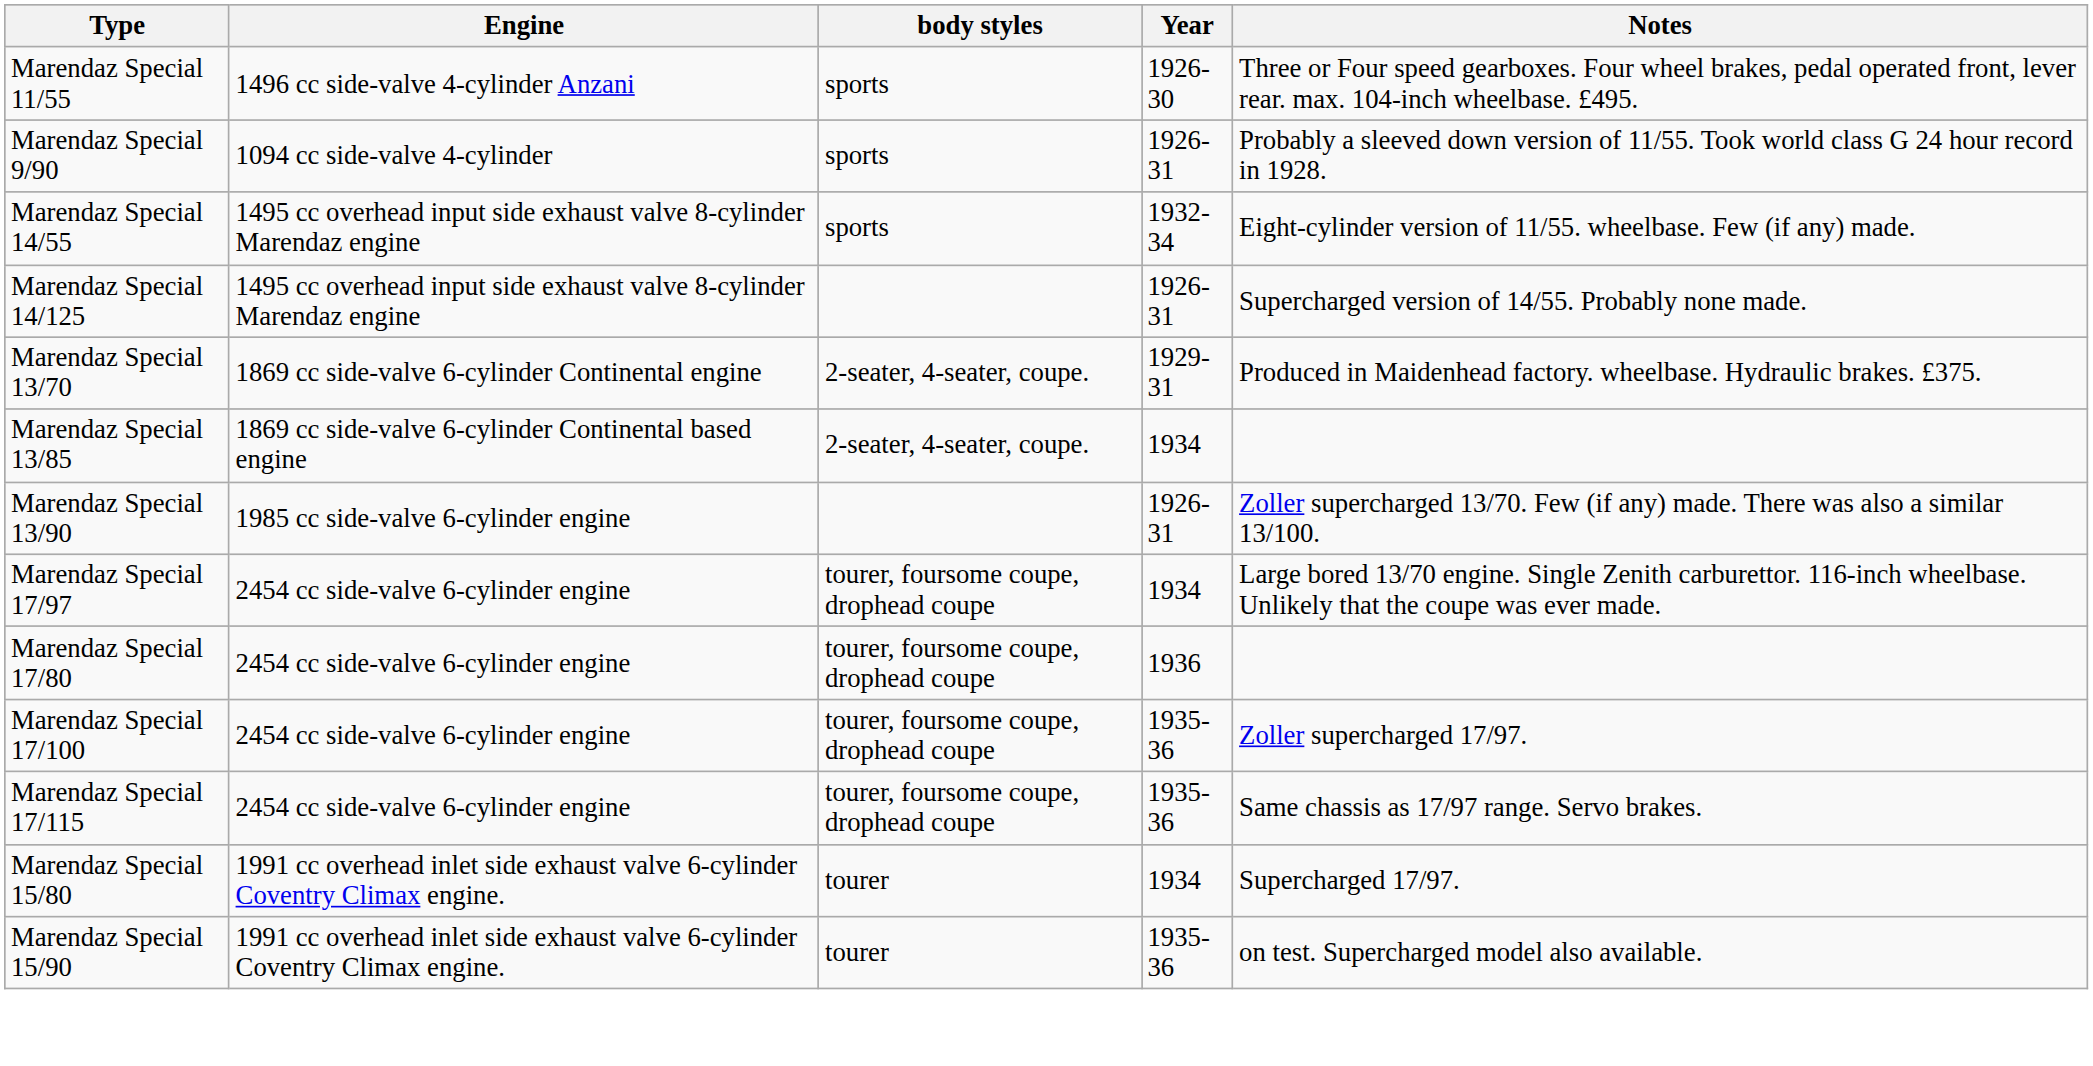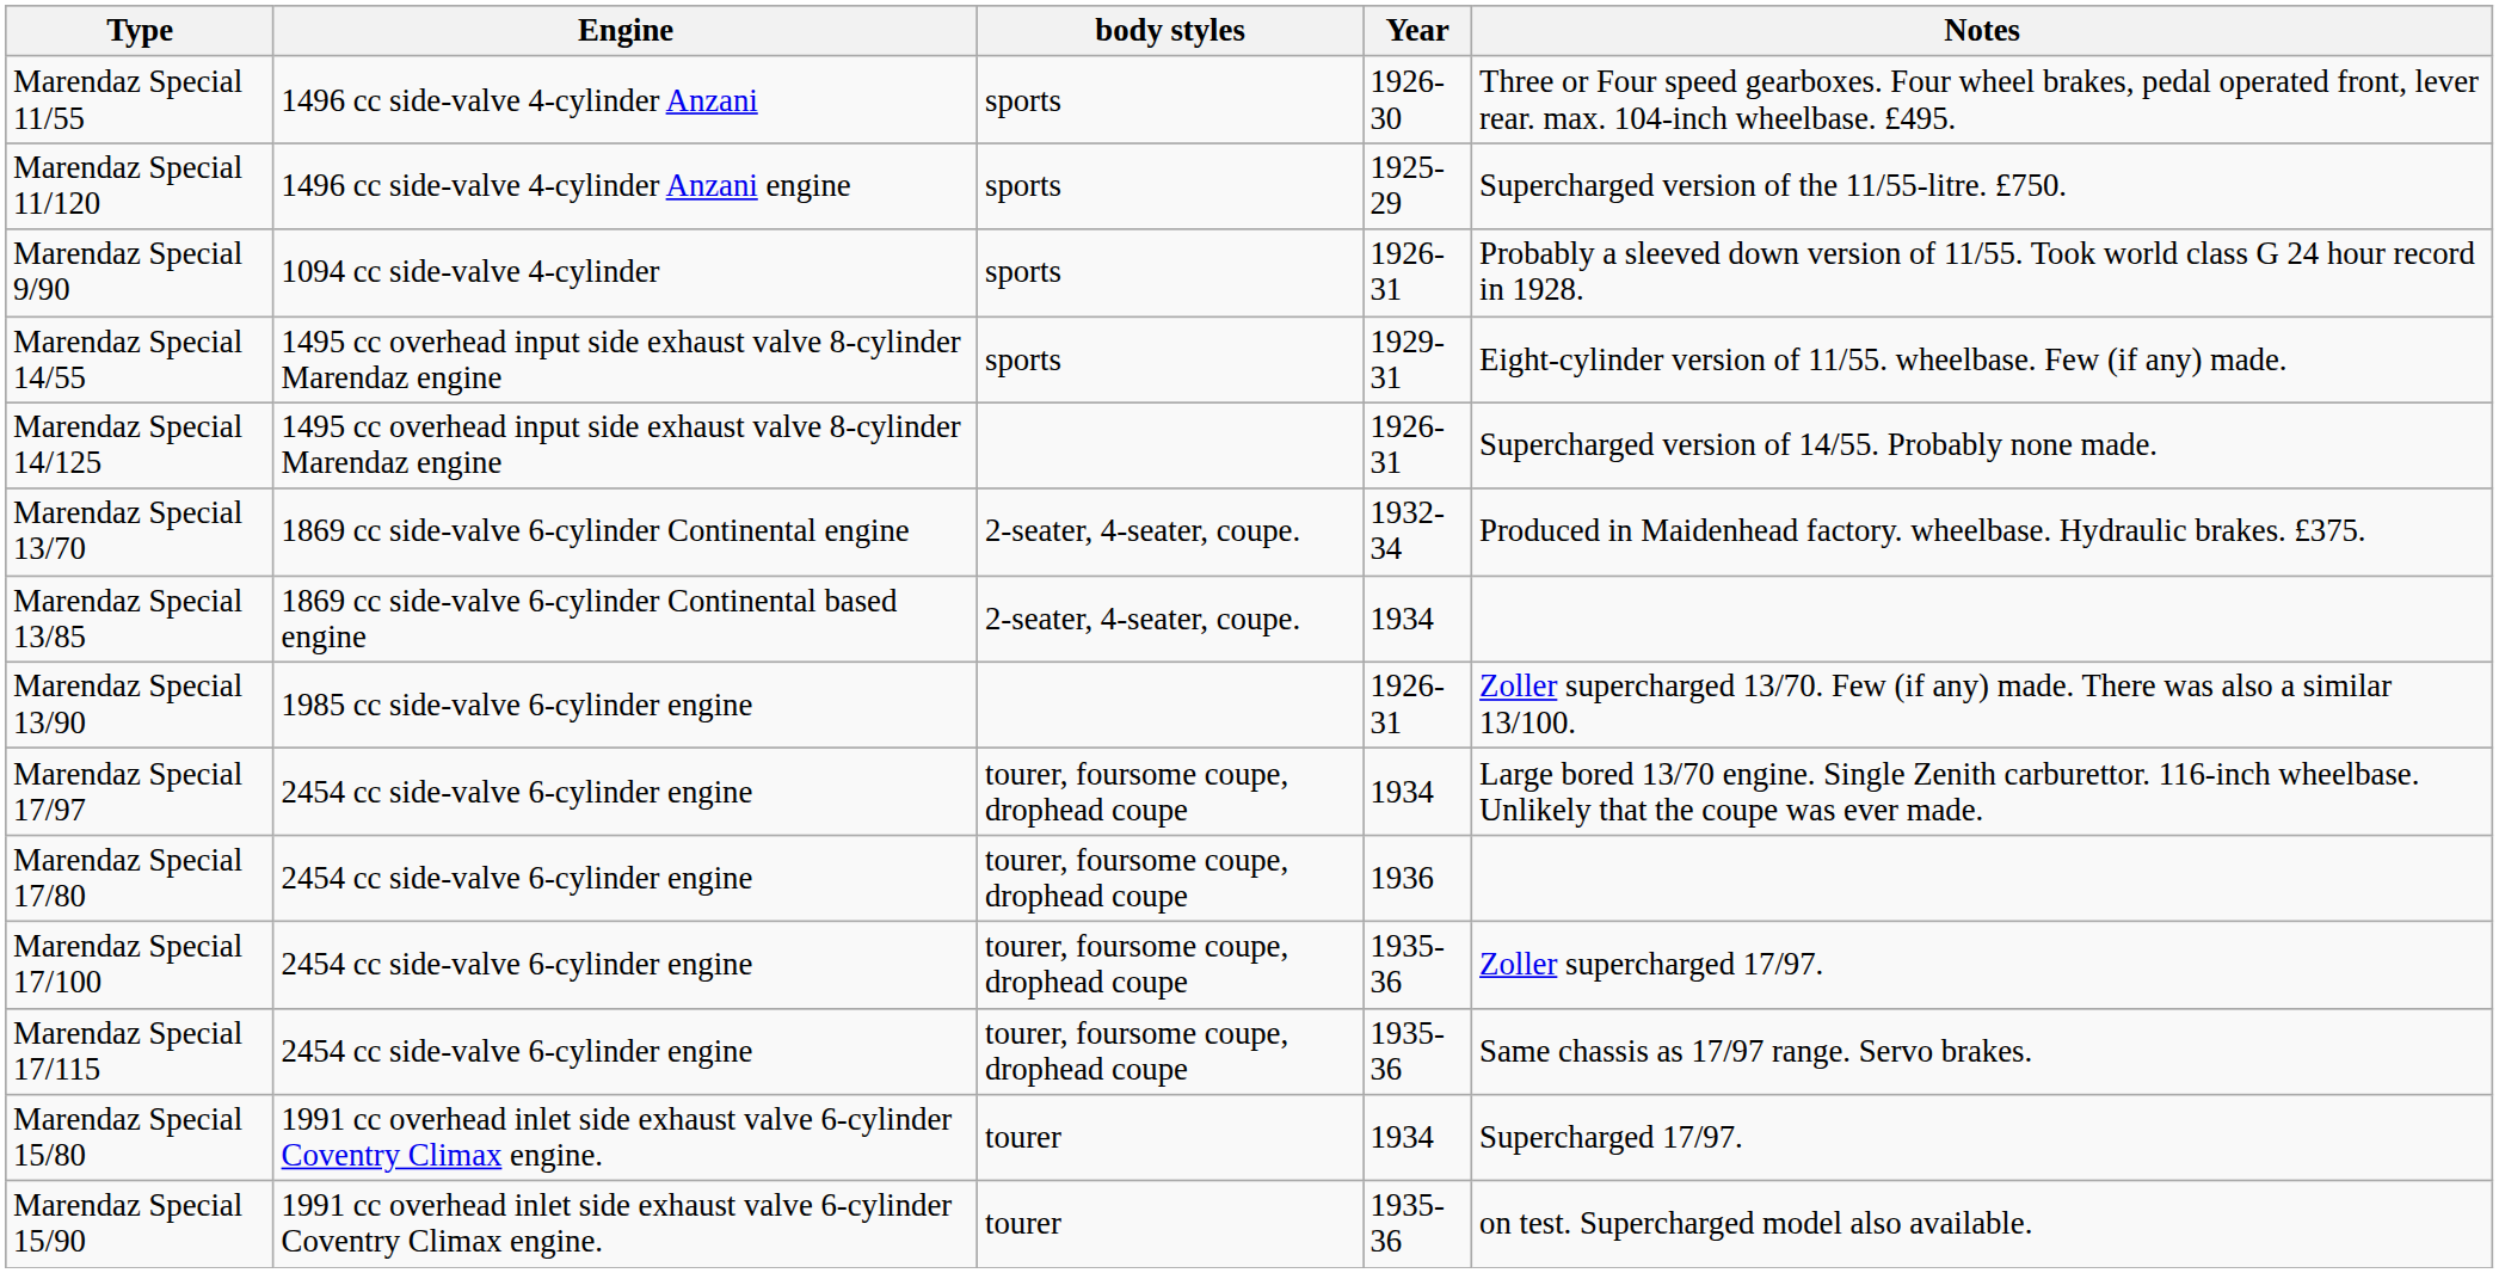+ row: Marendaz Special 11/120 | 1496 cc side-valve 4-cylinder Anzani engine | sports | 1925-29 | Supercharged version of the 11/55-litre. £750.
Marendaz Special 14/55 | Year: 1932-34 -> 1929-31
Marendaz Special 13/70 | Year: 1929-31 -> 1932-34
